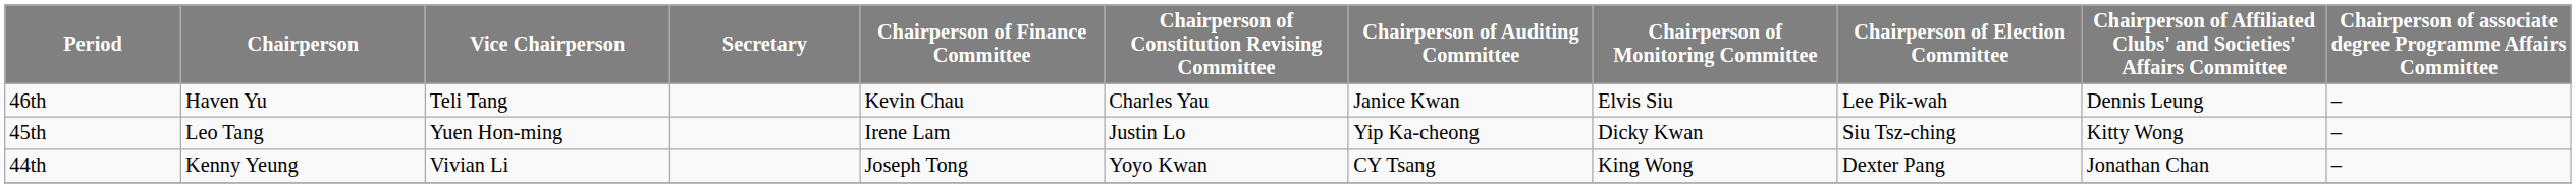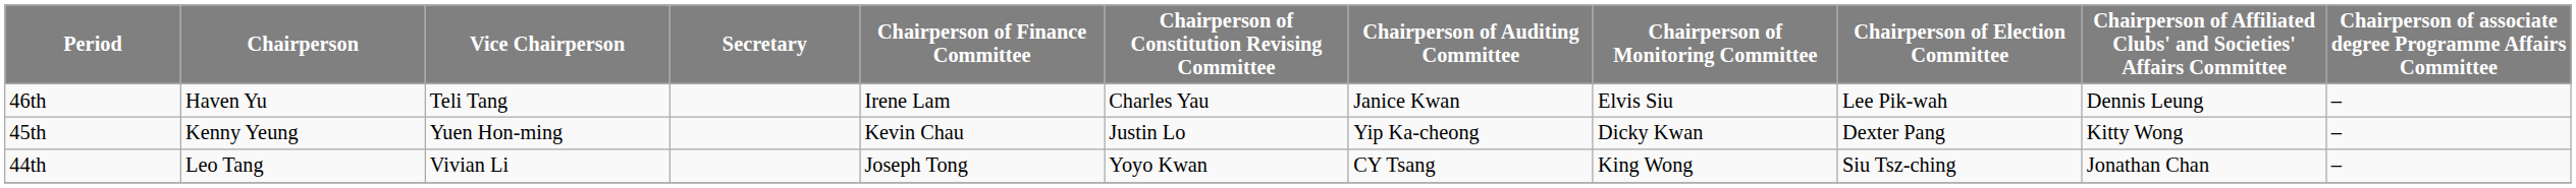46th | Chairperson of Finance Committee: Kevin Chau -> Irene Lam
45th | Chairperson: Leo Tang -> Kenny Yeung
45th | Chairperson of Finance Committee: Irene Lam -> Kevin Chau
45th | Chairperson of Election Committee: Siu Tsz-ching -> Dexter Pang
44th | Chairperson: Kenny Yeung -> Leo Tang
44th | Chairperson of Election Committee: Dexter Pang -> Siu Tsz-ching
